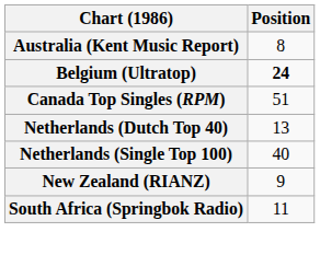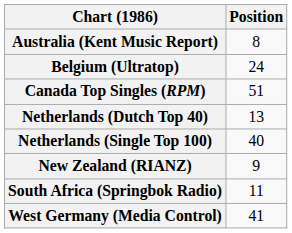Belgium (Ultratop) | Position: bold -> normal
+ row: West Germany (Media Control) | 41
